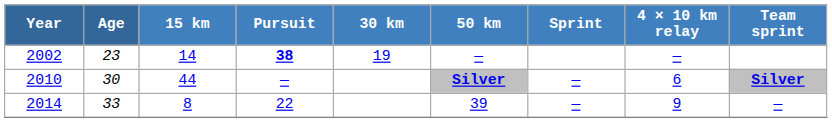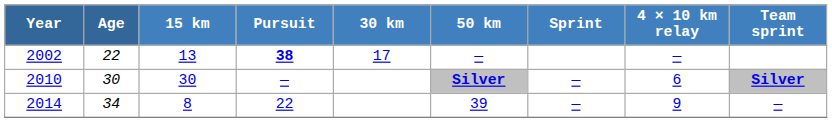2002 | Age: 23 -> 22
2002 | 15 km: 14 -> 13
2002 | 30 km: 19 -> 17
2010 | 15 km: 44 -> 30
2014 | Age: 33 -> 34
